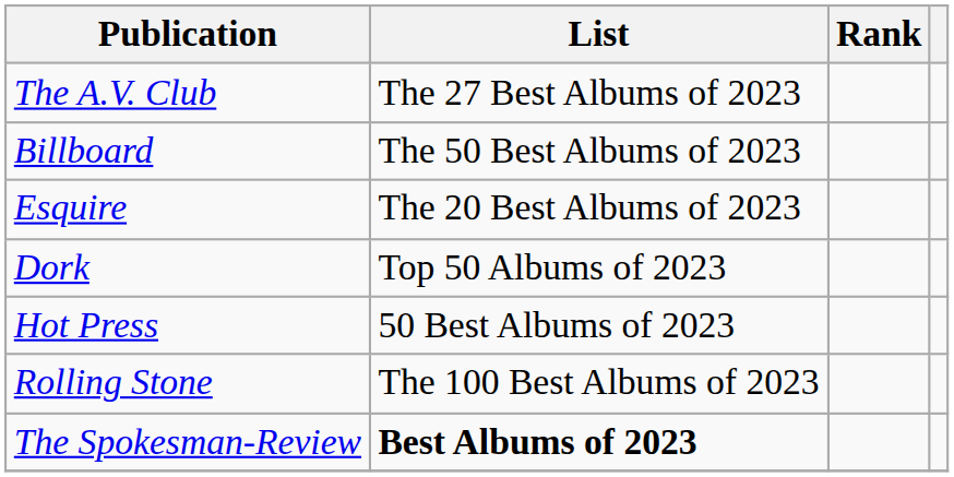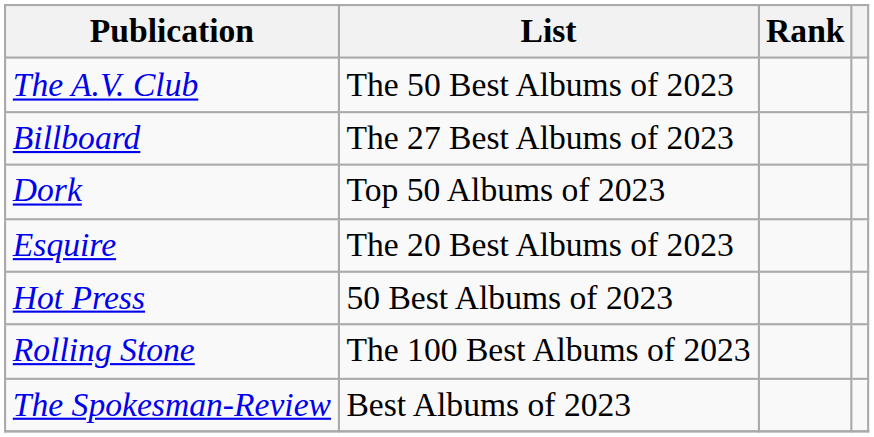The A.V. Club | List: The 27 Best Albums of 2023 -> The 50 Best Albums of 2023
Billboard | List: The 50 Best Albums of 2023 -> The 27 Best Albums of 2023
rows swapped: Dork <-> Esquire
The Spokesman-Review | List: bold -> normal
